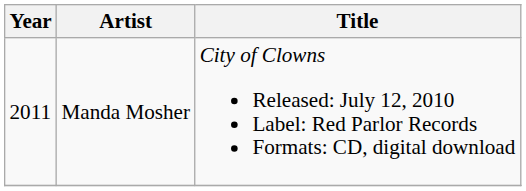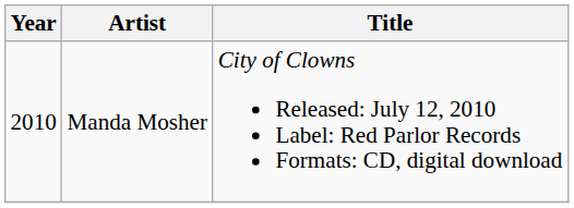Manda Mosher | Year: 2011 -> 2010
